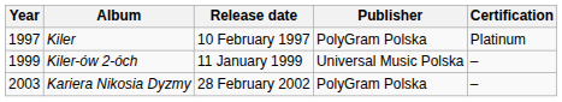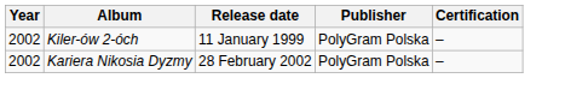- row: 1997 | Kiler | 10 February 1997 | PolyGram Polska | Platinum
Kiler-ów 2-óch | Year: 1999 -> 2002
Kiler-ów 2-óch | Publisher: Universal Music Polska -> PolyGram Polska
Kariera Nikosia Dyzmy | Year: 2003 -> 2002
